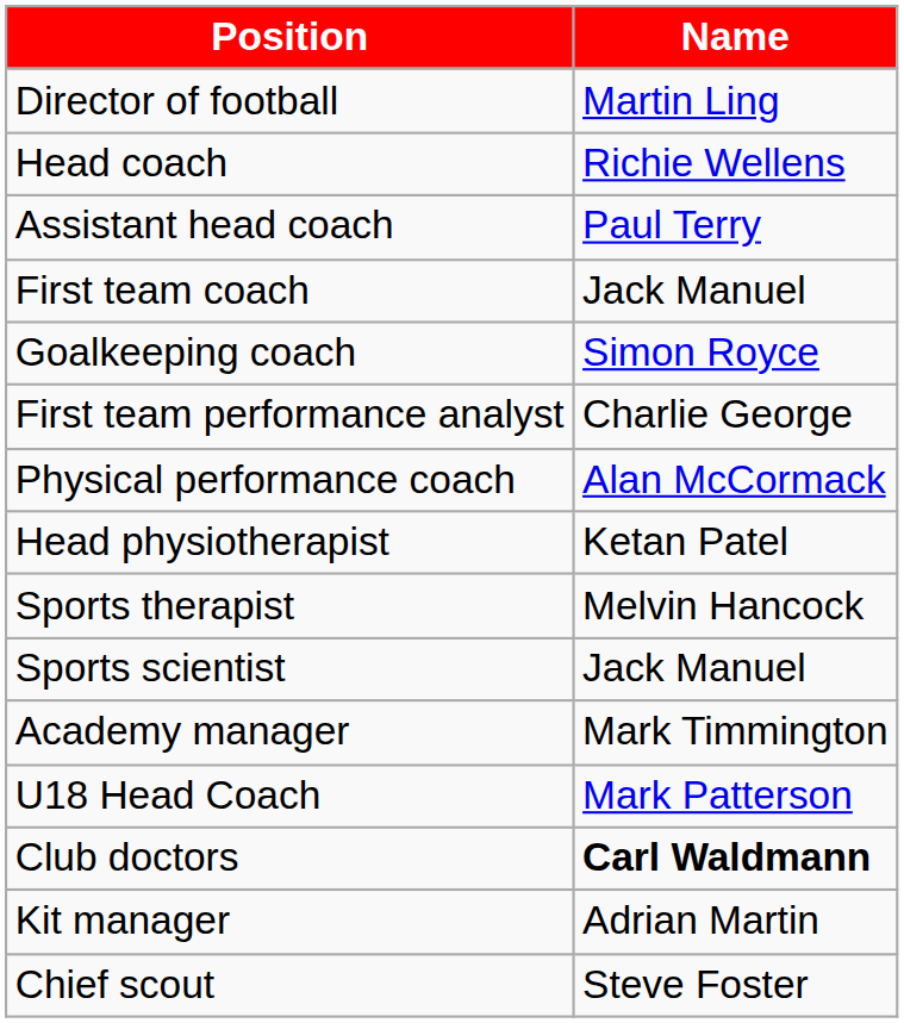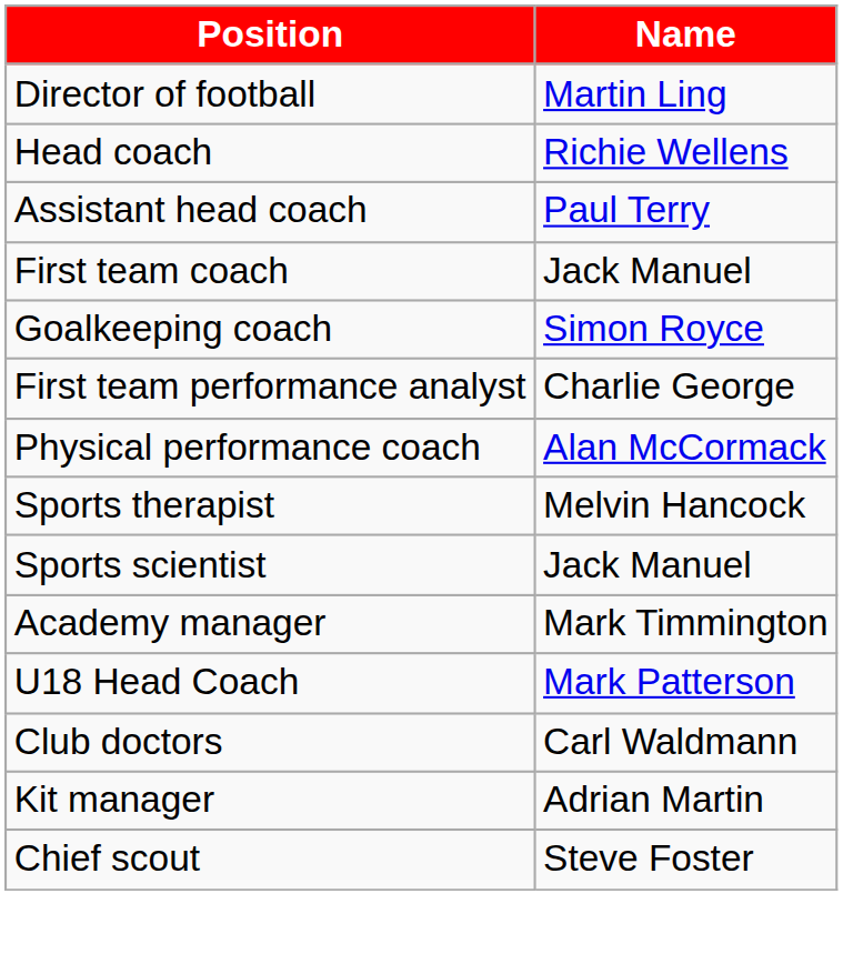- row: Head physiotherapist | Ketan Patel
Club doctors | Name: bold -> normal
